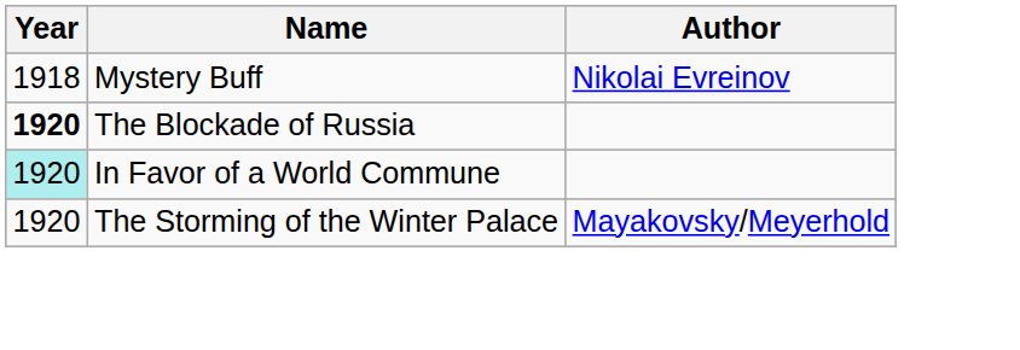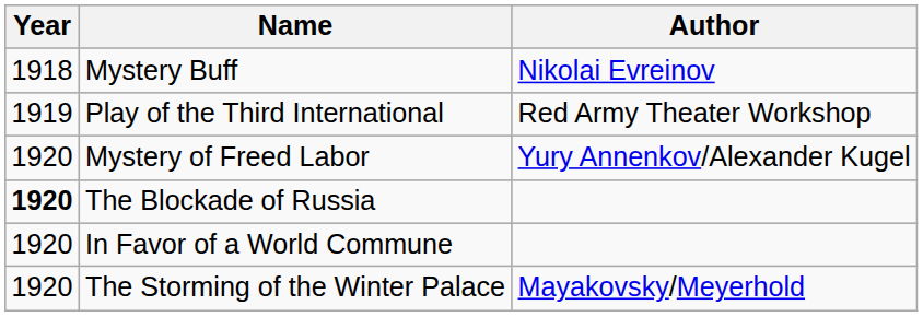+ row: 1919 | Play of the Third International | Red Army Theater Workshop
+ row: 1920 | Mystery of Freed Labor | Yury Annenkov/Alexander Kugel
In Favor of a World Commune | Year: paleturquoise background -> no background
